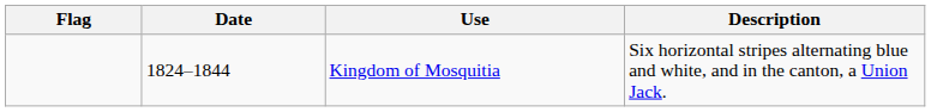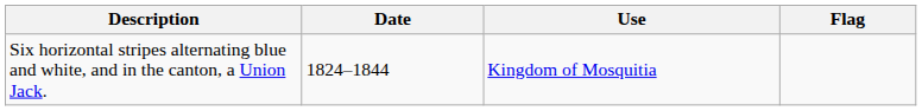columns swapped: Flag <-> Description
